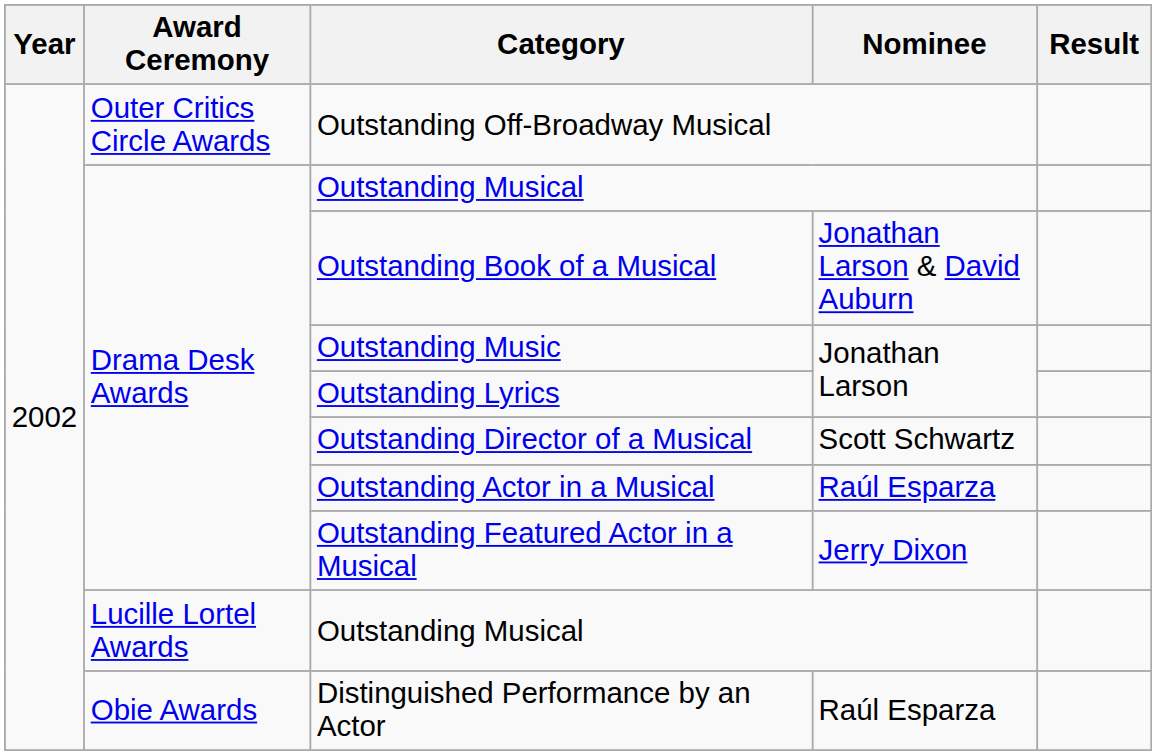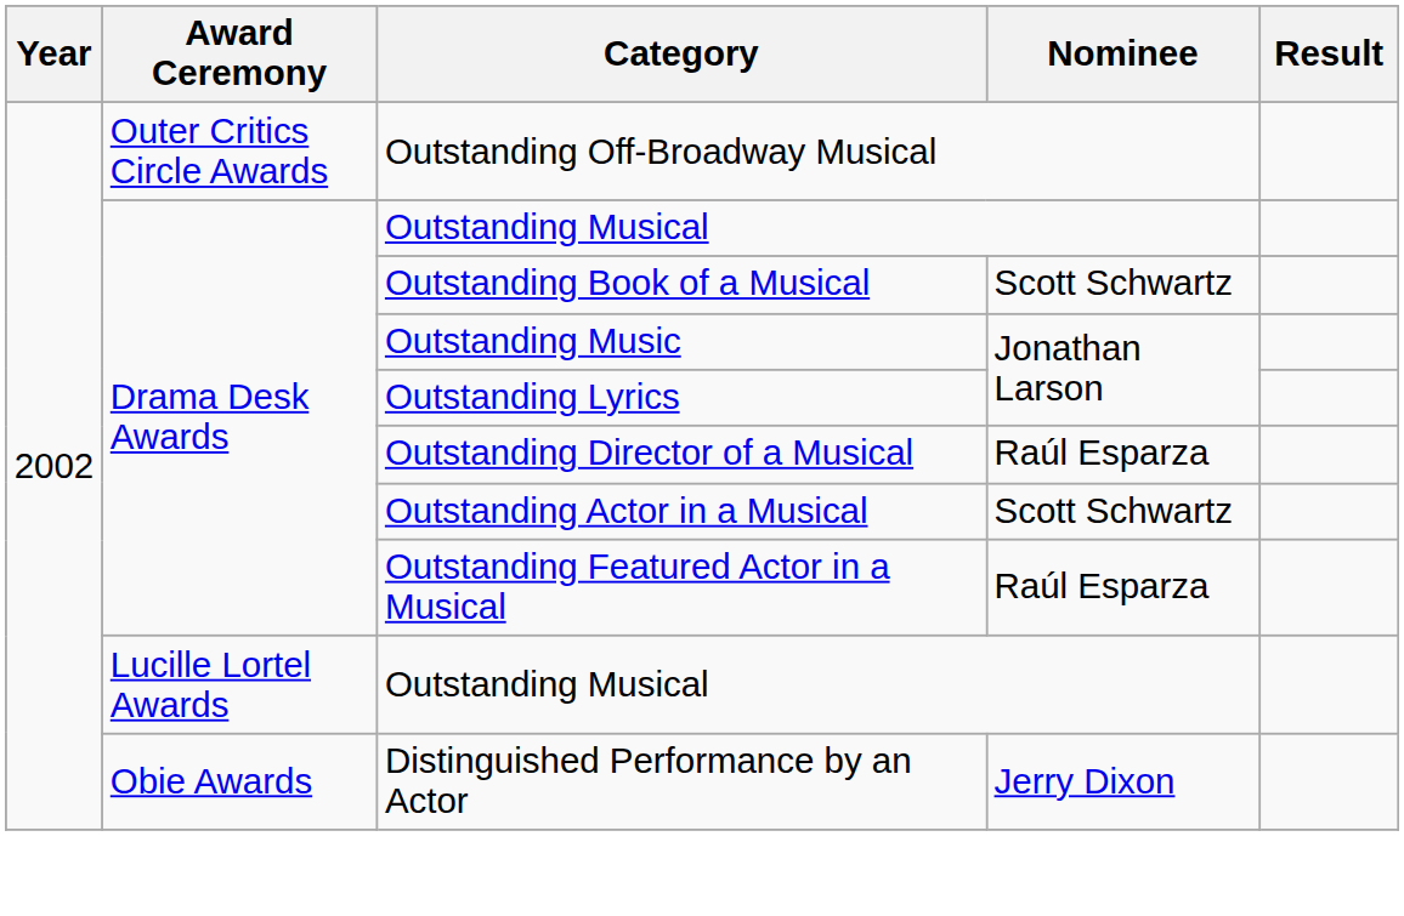Outstanding Book of a Musical | Nominee: Jonathan Larson & David Auburn -> Scott Schwartz
Outstanding Director of a Musical | Nominee: Scott Schwartz -> Raúl Esparza
Outstanding Actor in a Musical | Nominee: Raúl Esparza -> Scott Schwartz
Outstanding Featured Actor in a Musical | Nominee: Jerry Dixon -> Raúl Esparza
Distinguished Performance by an Actor | Nominee: Raúl Esparza -> Jerry Dixon
